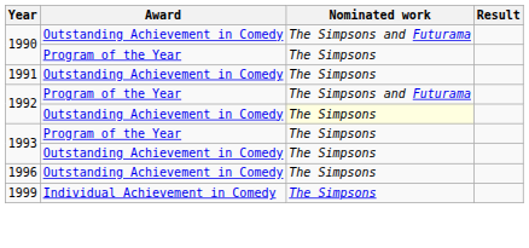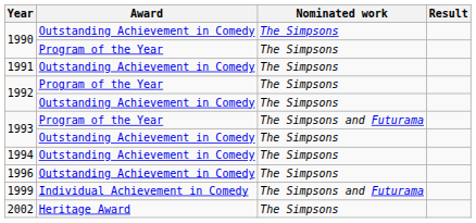1990 / Outstanding Achievement in Comedy | Nominated work: The Simpsons and Futurama -> The Simpsons
1992 / Program of the Year | Nominated work: The Simpsons and Futurama -> The Simpsons
1992 / Outstanding Achievement in Comedy | Nominated work: lightyellow background -> no background
1993 / Program of the Year | Nominated work: The Simpsons -> The Simpsons and Futurama
+ row: 1994 | Outstanding Achievement in Comedy | The Simpsons
1999 | Nominated work: The Simpsons -> The Simpsons and Futurama
+ row: 2002 | Heritage Award | The Simpsons
